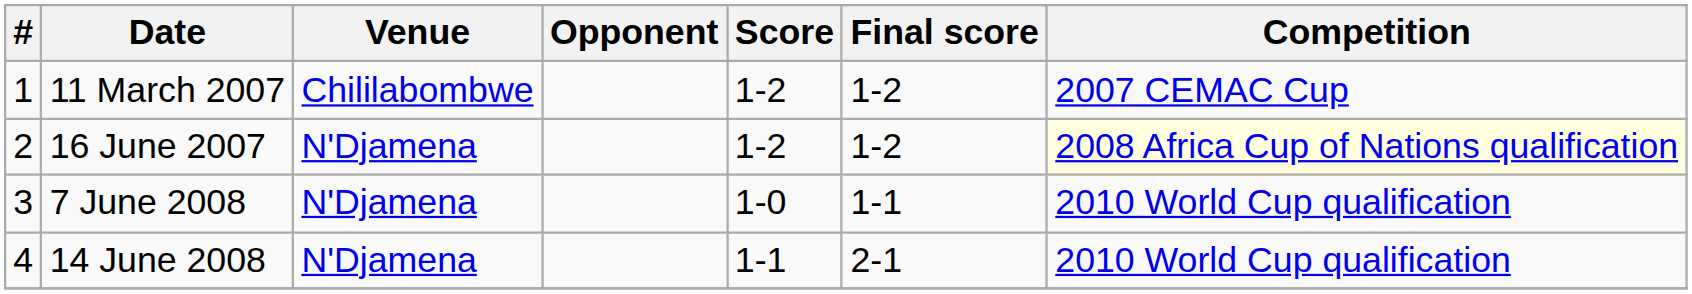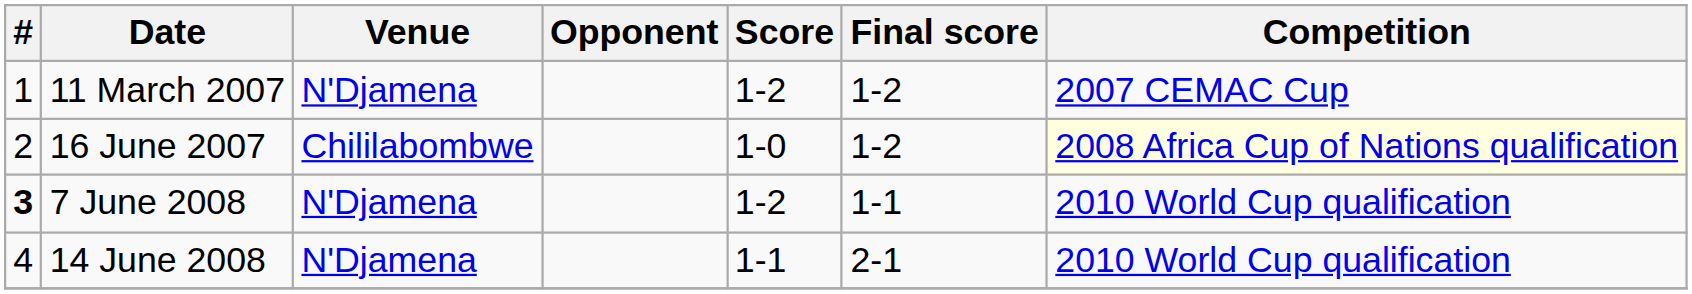11 March 2007 | Venue: Chililabombwe -> N'Djamena
16 June 2007 | Venue: N'Djamena -> Chililabombwe
16 June 2007 | Score: 1-2 -> 1-0
7 June 2008 | #: normal -> bold
7 June 2008 | Score: 1-0 -> 1-2
